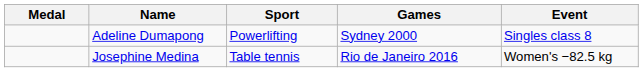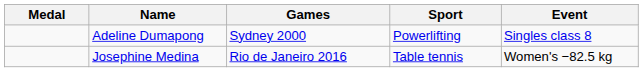columns swapped: Games <-> Sport
